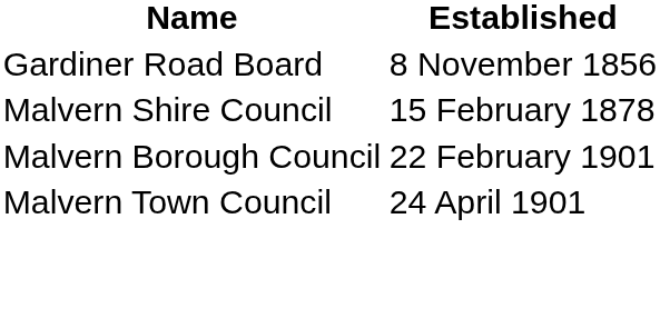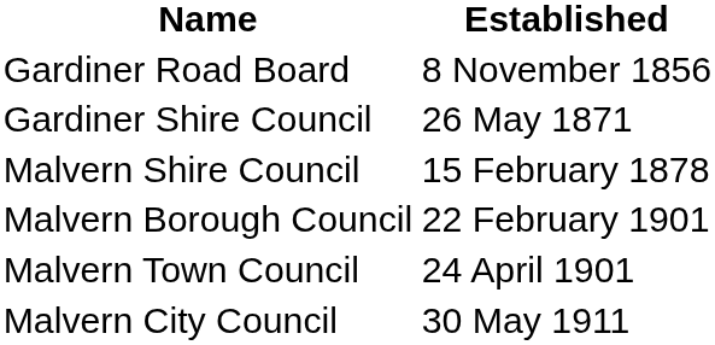+ row: Gardiner Shire Council | 26 May 1871
+ row: Malvern City Council | 30 May 1911
